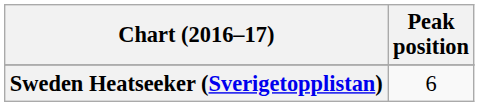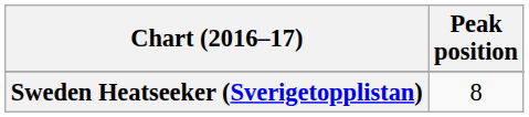Sweden Heatseeker (Sverigetopplistan) | Peak position: 6 -> 8
